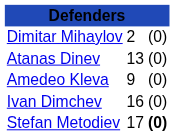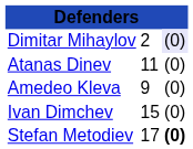Dimitar Mihaylov | column 3: no background -> lavender background
Atanas Dinev | column 2: 13 -> 11
Ivan Dimchev | column 2: 16 -> 15
